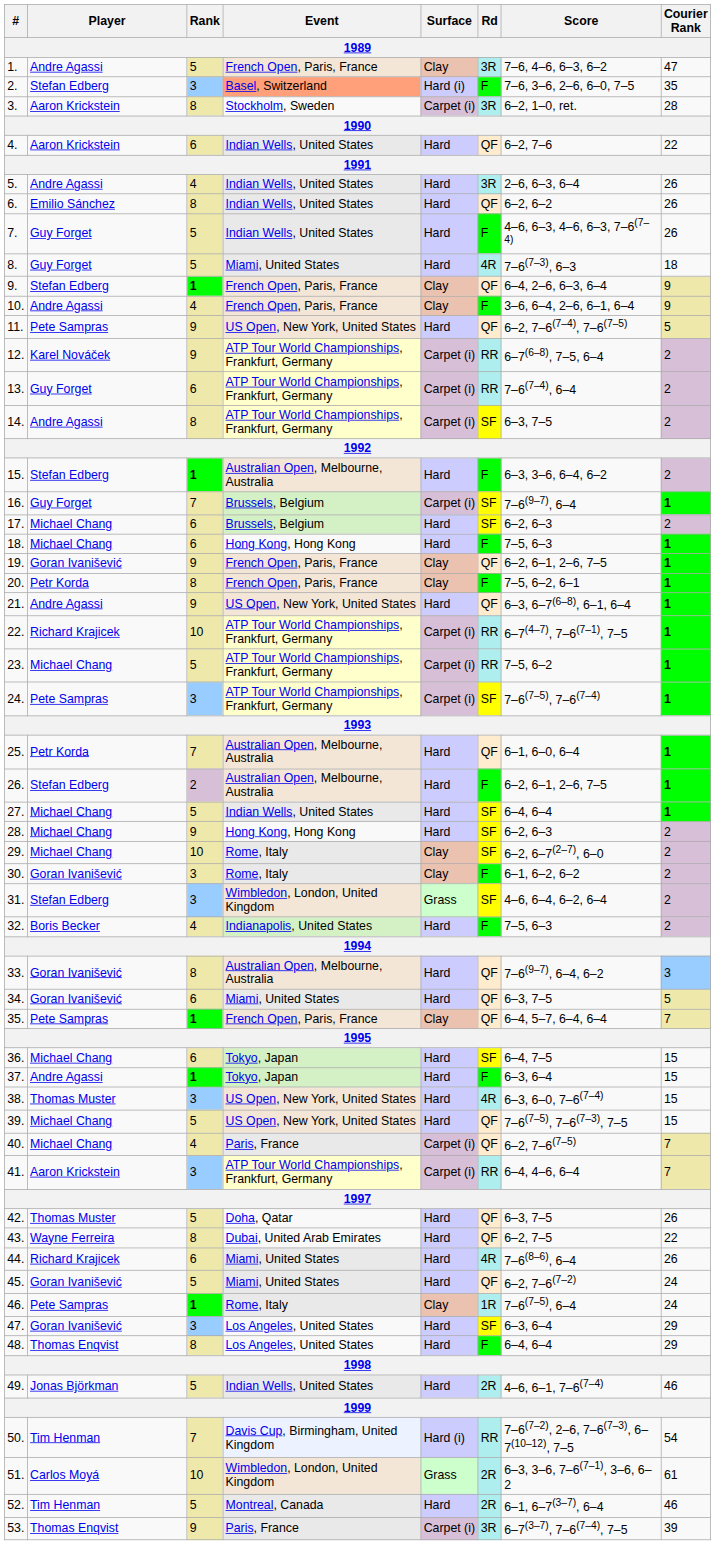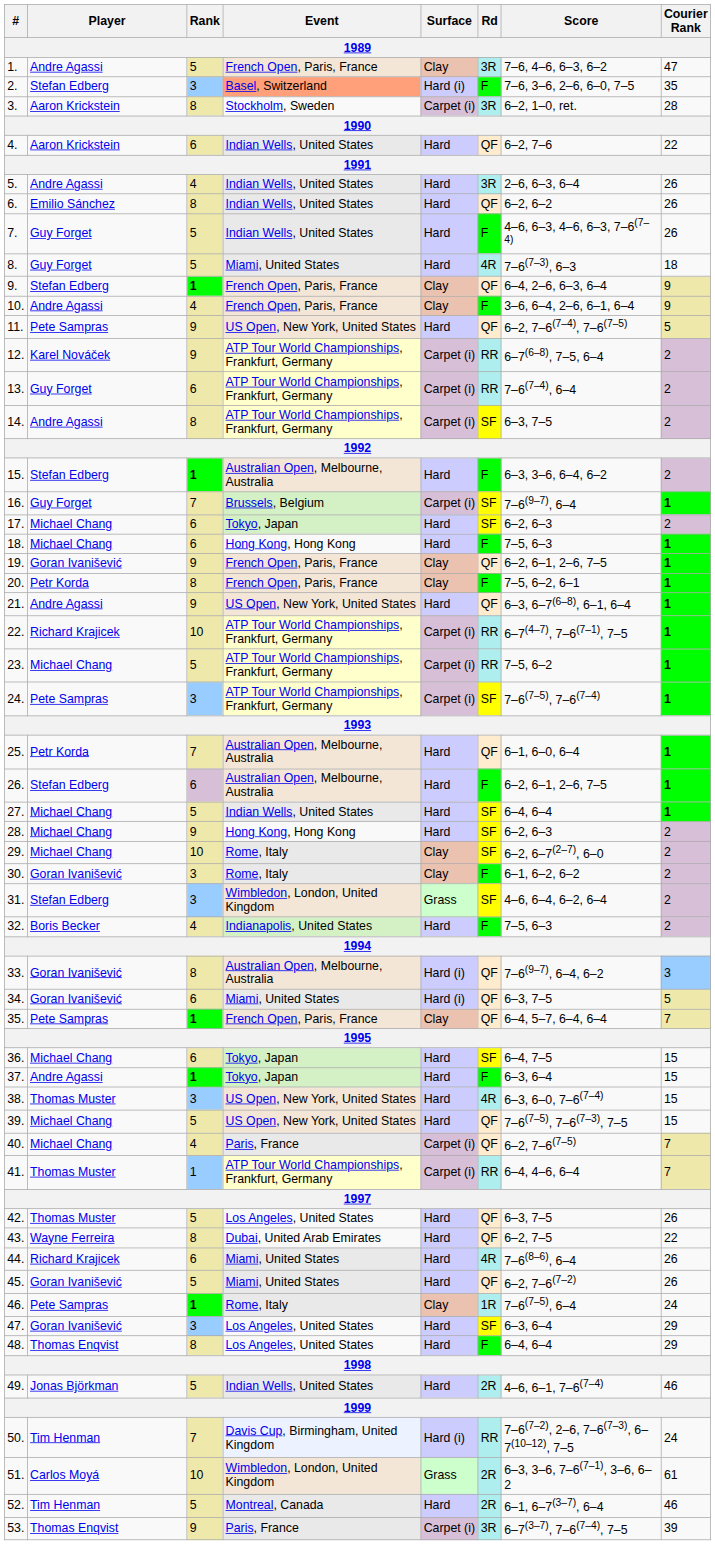17. | Event: Brussels, Belgium -> Tokyo, Japan
26. | Rank: 2 -> 6
33. | Surface: Hard -> Hard (i)
34. | Surface: Hard -> Hard (i)
41. | Player: Aaron Krickstein -> Thomas Muster
41. | Rank: 3 -> 1
42. | Event: Doha, Qatar -> Los Angeles, United States
45. | Courier Rank: 24 -> 26
50. | Courier Rank: 54 -> 24
